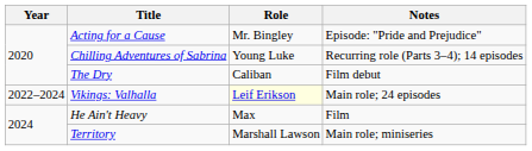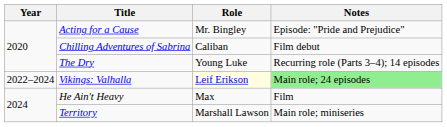Chilling Adventures of Sabrina | Role: Young Luke -> Caliban
Chilling Adventures of Sabrina | Notes: Recurring role (Parts 3–4); 14 episodes -> Film debut
The Dry | Role: Caliban -> Young Luke
The Dry | Notes: Film debut -> Recurring role (Parts 3–4); 14 episodes
Vikings: Valhalla | Notes: no background -> lightgreen background
